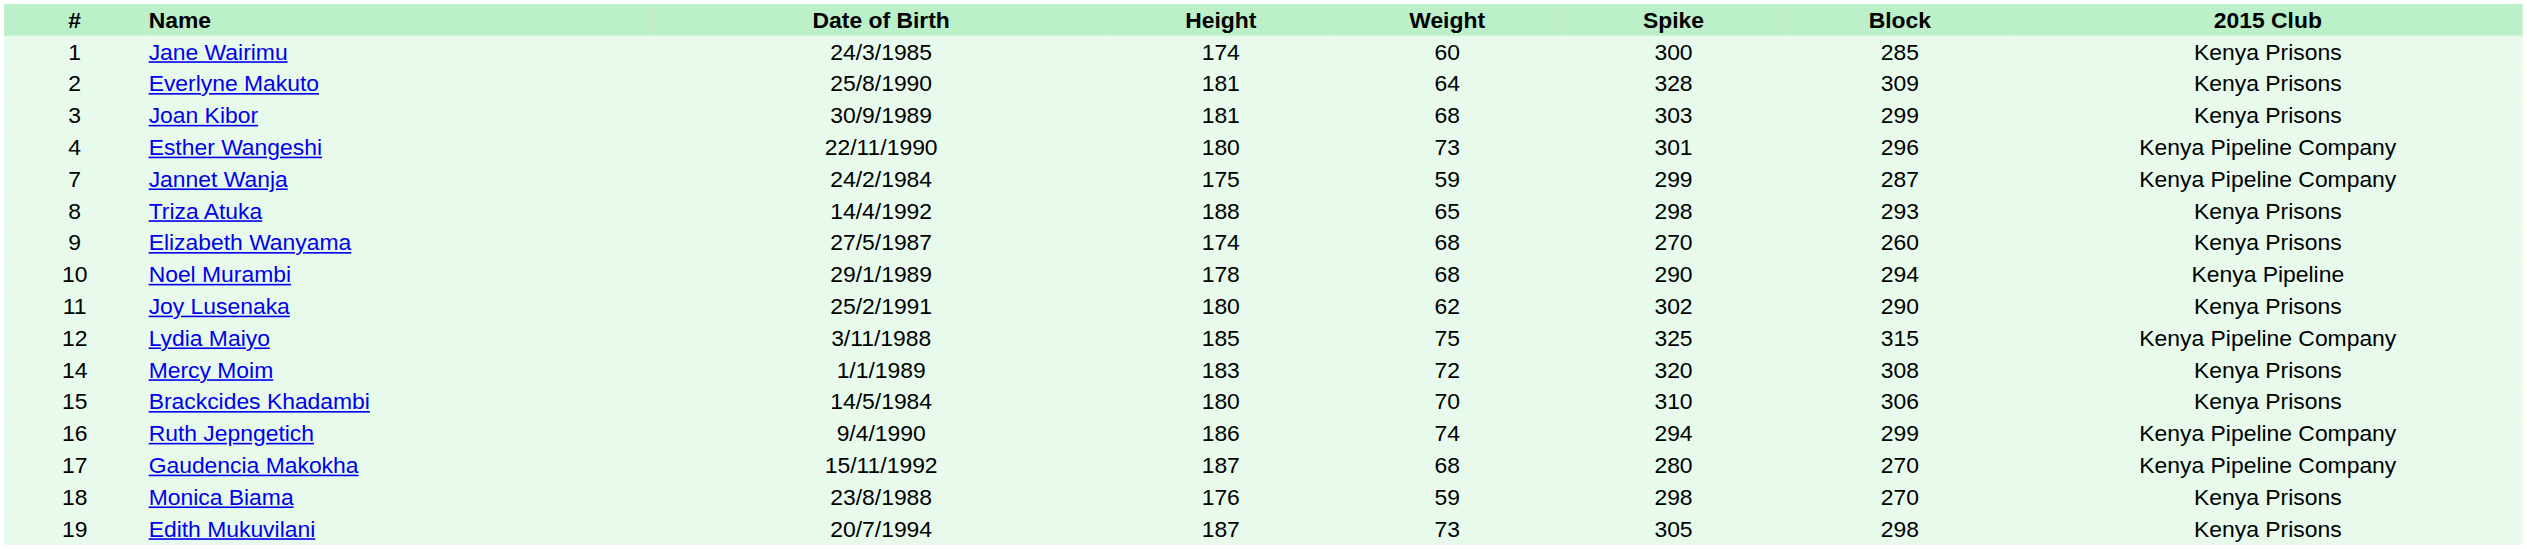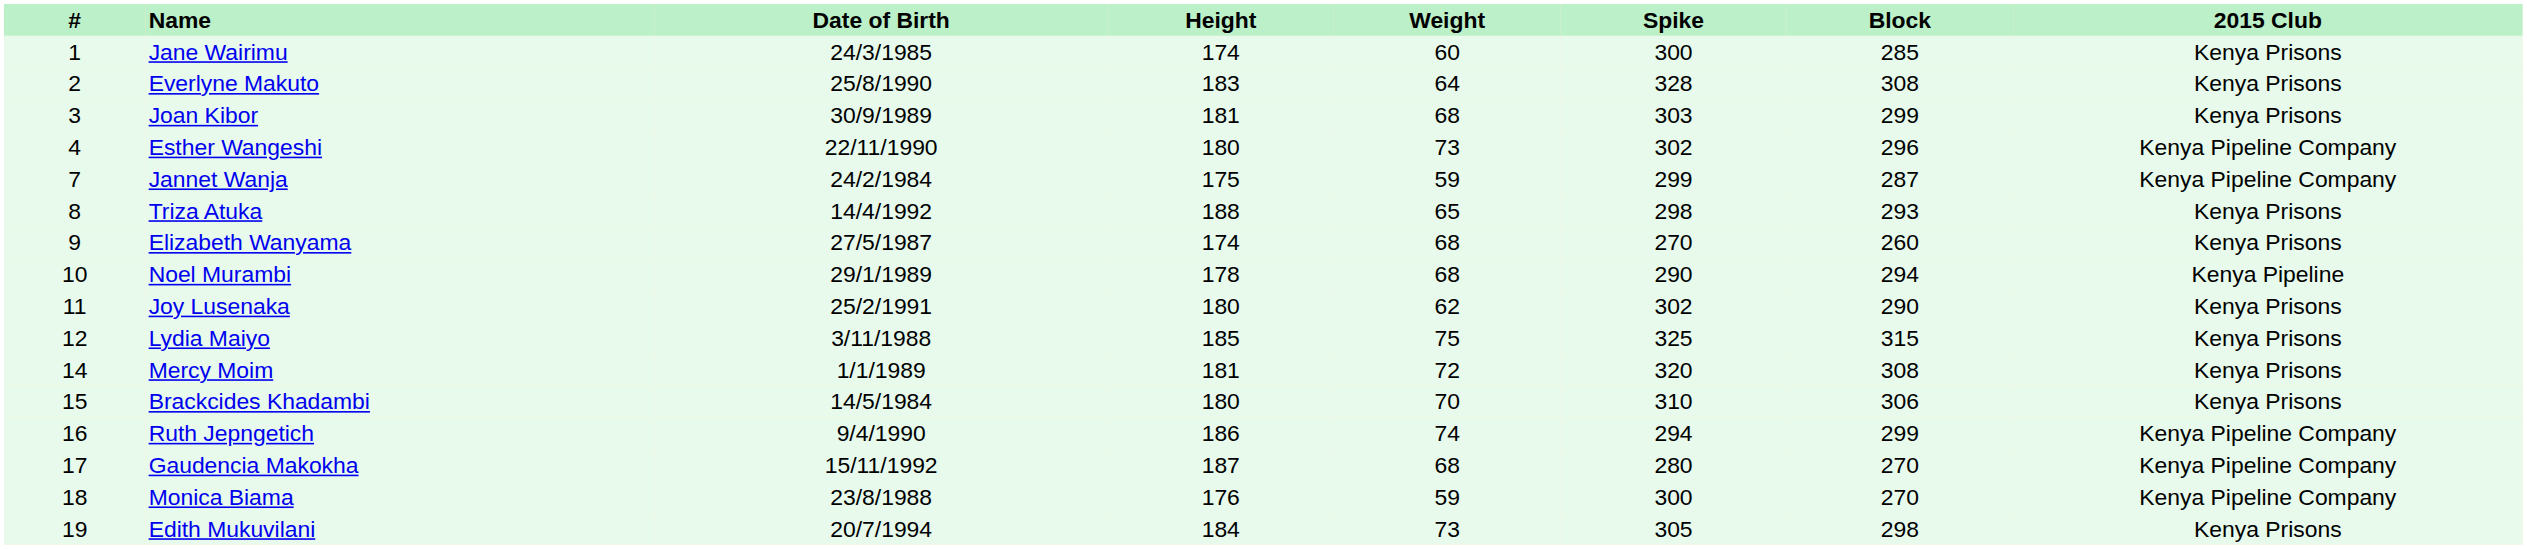Everlyne Makuto | Height: 181 -> 183
Everlyne Makuto | Block: 309 -> 308
Esther Wangeshi | Spike: 301 -> 302
Lydia Maiyo | 2015 Club: Kenya Pipeline Company -> Kenya Prisons
Mercy Moim | Height: 183 -> 181
Monica Biama | Spike: 298 -> 300
Monica Biama | 2015 Club: Kenya Prisons -> Kenya Pipeline Company
Edith Mukuvilani | Height: 187 -> 184
